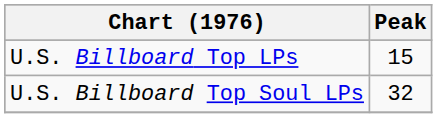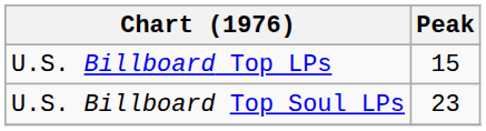U.S. Billboard Top Soul LPs | Peak: 32 -> 23
